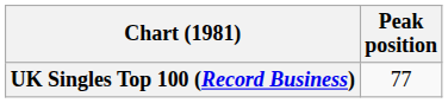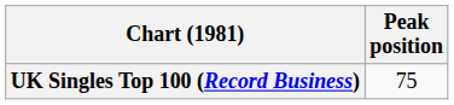UK Singles Top 100 (Record Business) | Peak position: 77 -> 75
